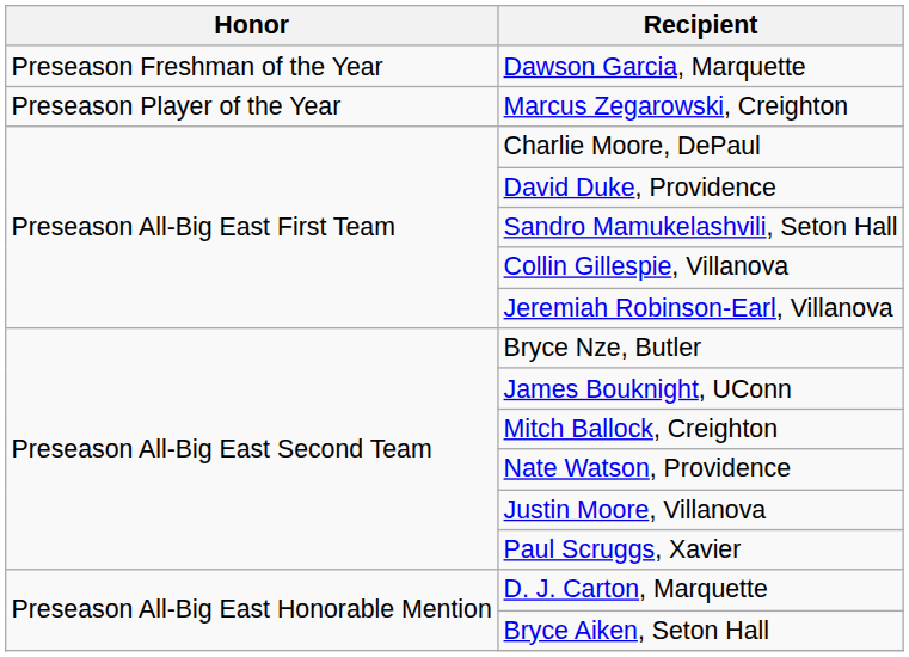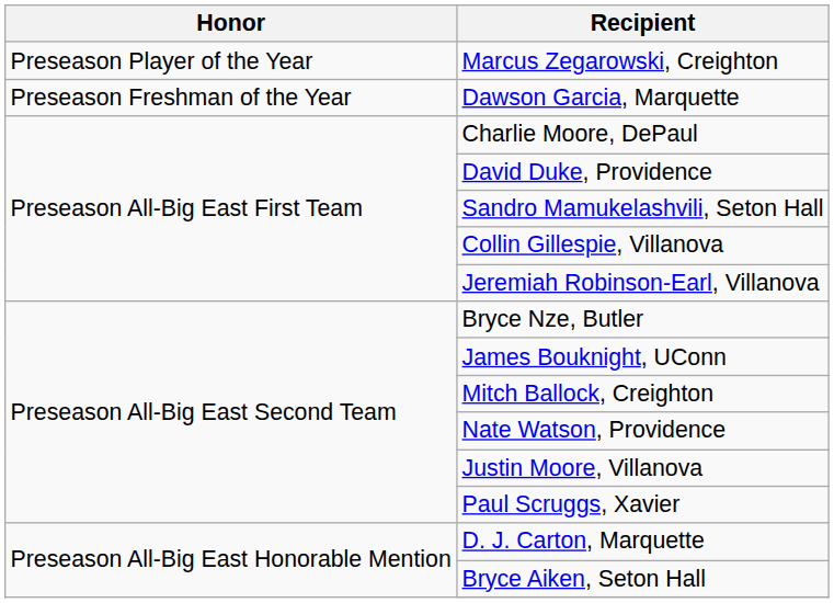rows swapped: Marcus Zegarowski, Creighton <-> Dawson Garcia, Marquette
